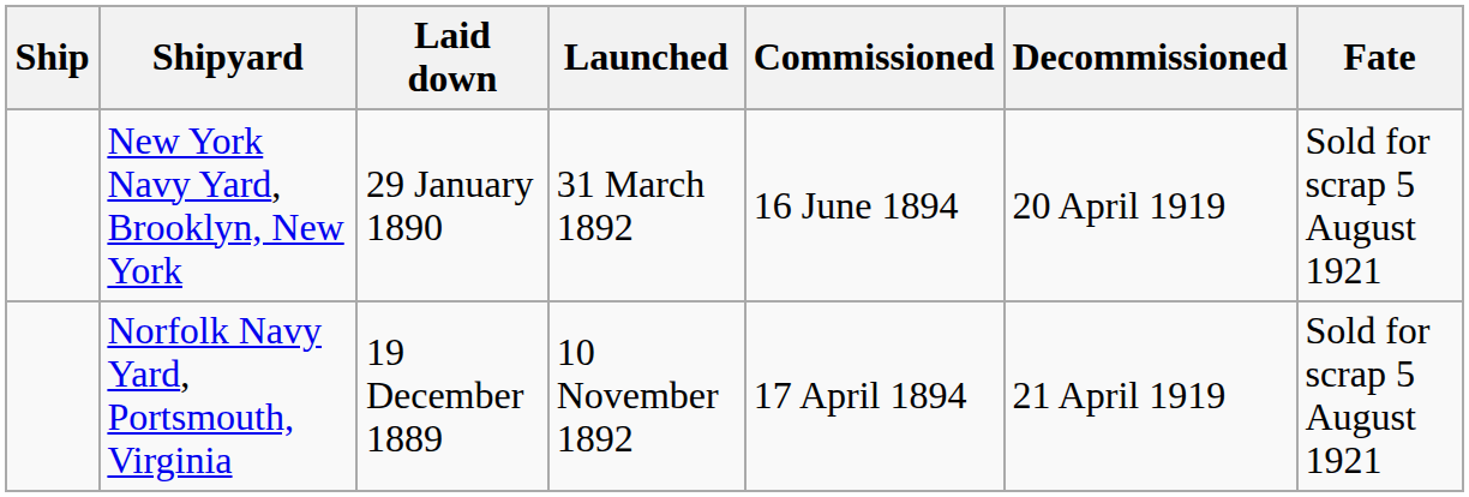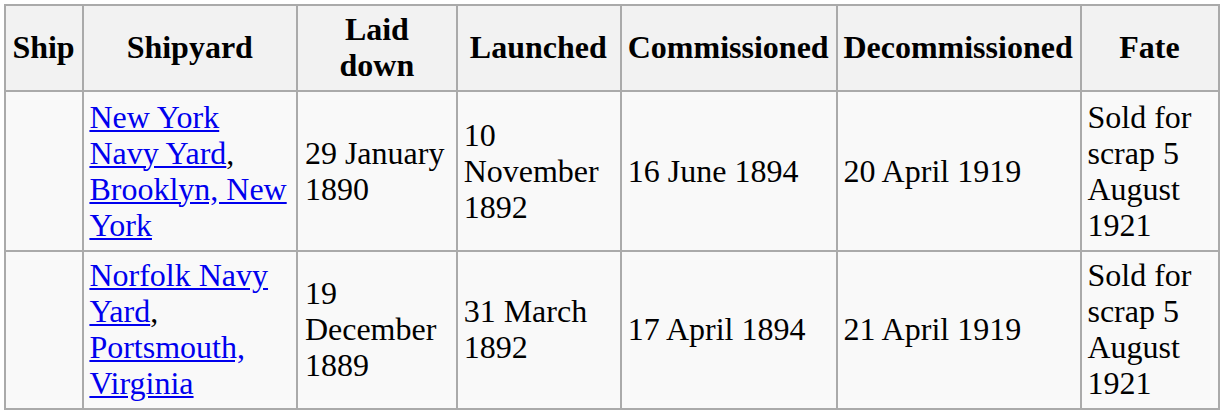New York Navy Yard, Brooklyn, New York | Launched: 31 March 1892 -> 10 November 1892
Norfolk Navy Yard, Portsmouth, Virginia | Launched: 10 November 1892 -> 31 March 1892
